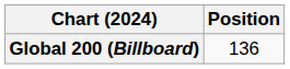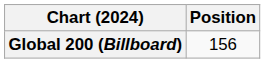Global 200 (Billboard) | Position: 136 -> 156
